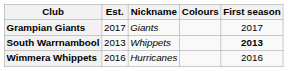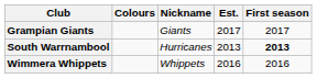columns swapped: Colours <-> Est.
South Warrnambool | Nickname: Whippets -> Hurricanes
Wimmera Whippets | Nickname: Hurricanes -> Whippets
